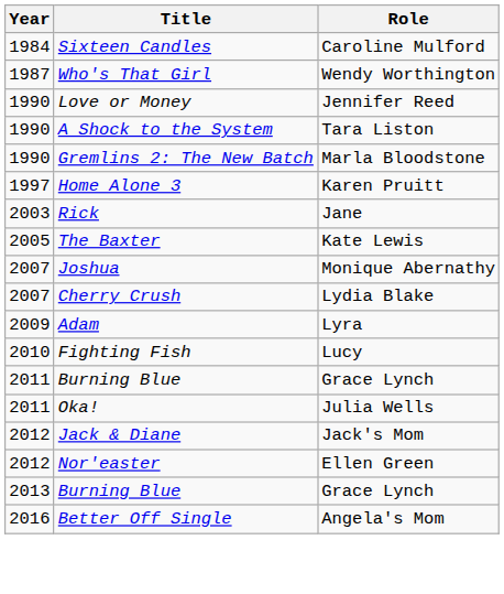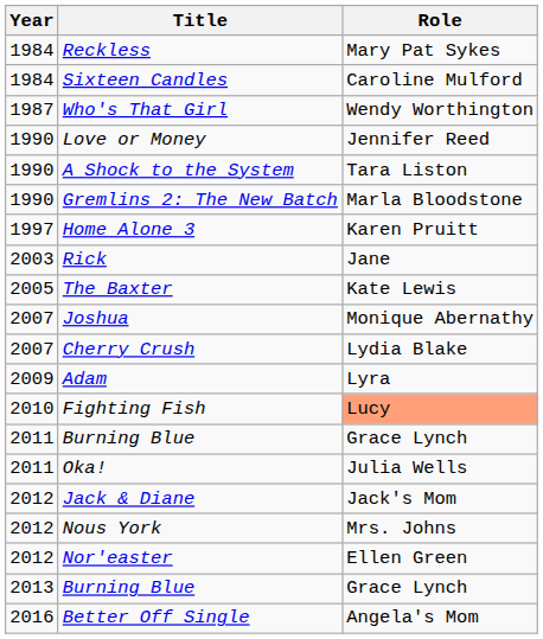+ row: 1984 | Reckless | Mary Pat Sykes
Fighting Fish | Role: no background -> lightsalmon background
+ row: 2012 | Nous York | Mrs. Johns
